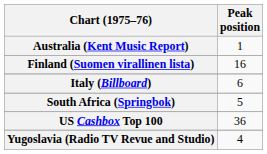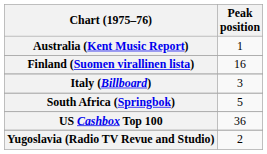Italy (Billboard) | Peak position: 6 -> 3
Yugoslavia (Radio TV Revue and Studio) | Peak position: 4 -> 2
